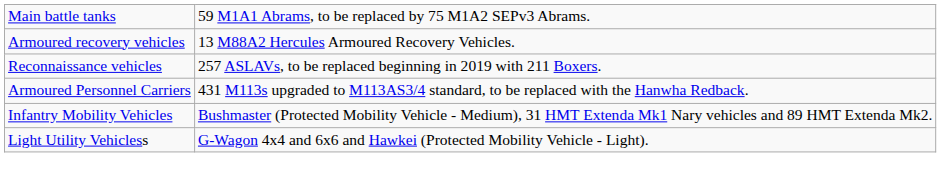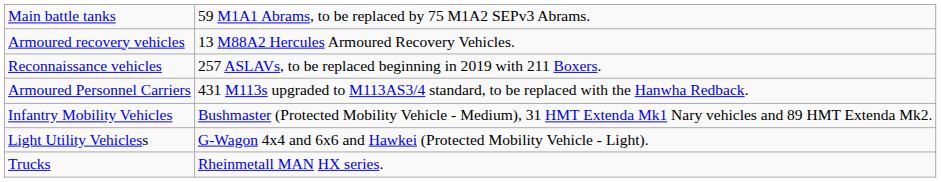+ row: Trucks | Rheinmetall MAN HX series.
